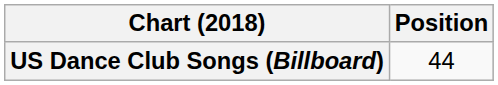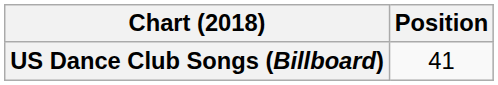US Dance Club Songs (Billboard) | Position: 44 -> 41
